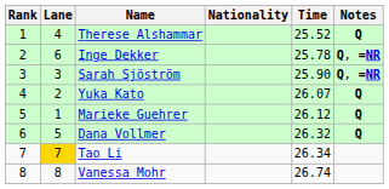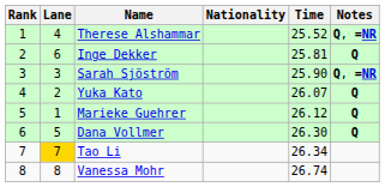Therese Alshammar | Notes: Q -> Q, =NR
Inge Dekker | Time: 25.78 -> 25.81
Inge Dekker | Notes: Q, =NR -> Q
Dana Vollmer | Time: 26.32 -> 26.30
